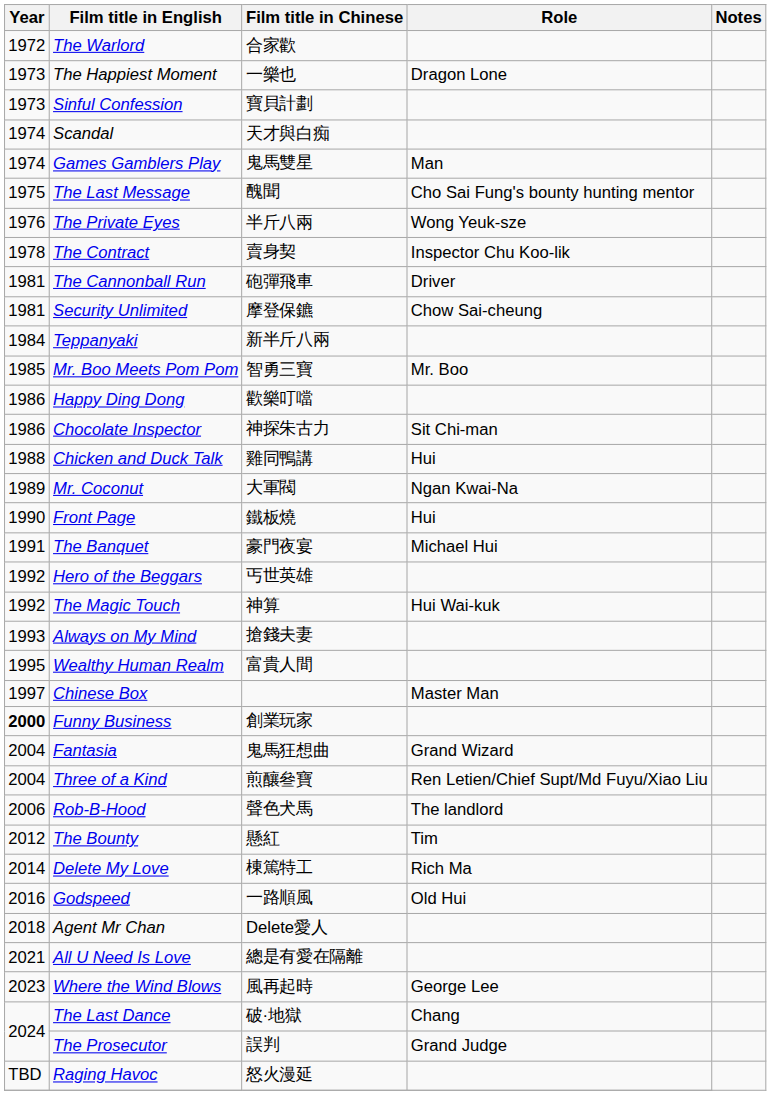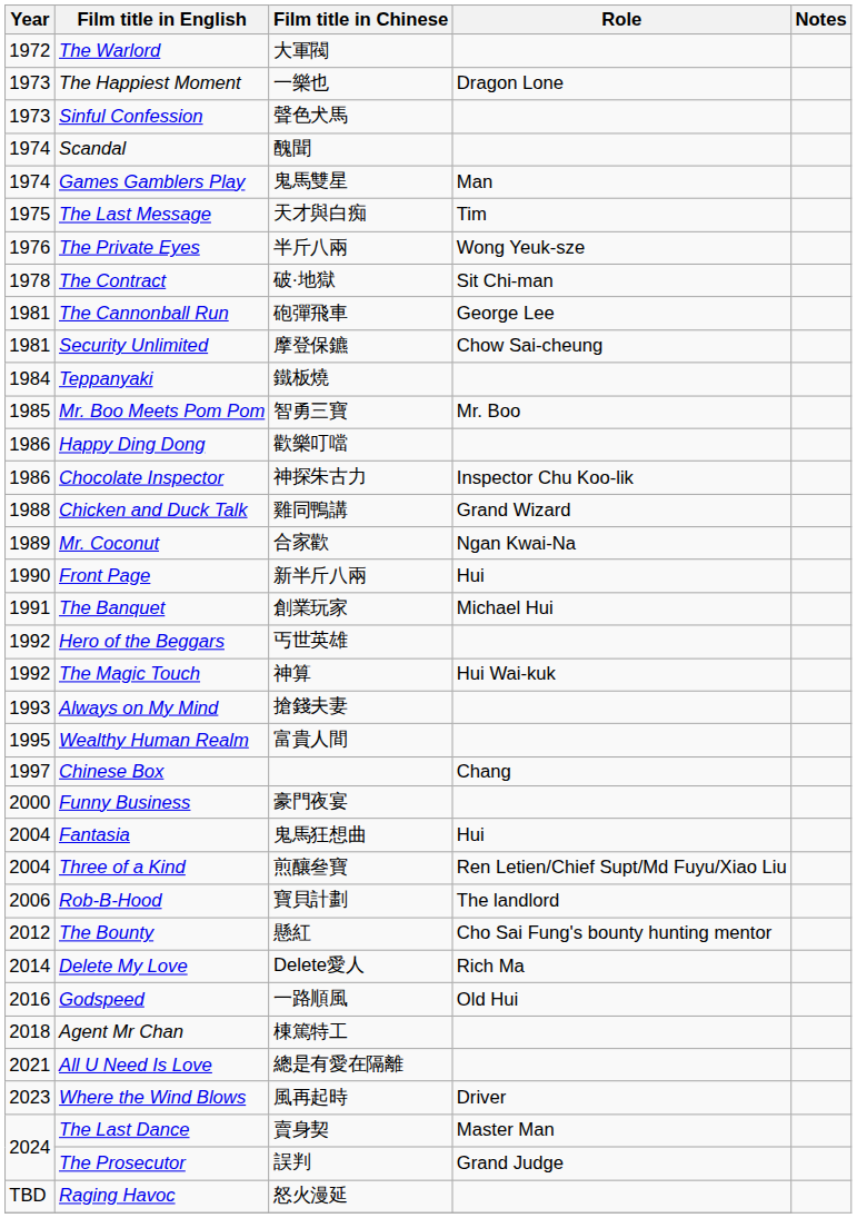The Warlord | Film title in Chinese: 合家歡 -> 大軍閥
Sinful Confession | Film title in Chinese: 寶貝計劃 -> 聲色犬馬
Scandal | Film title in Chinese: 天才與白痴 -> 醜聞
The Last Message | Film title in Chinese: 醜聞 -> 天才與白痴
The Last Message | Role: Cho Sai Fung's bounty hunting mentor -> Tim
The Contract | Film title in Chinese: 賣身契 -> 破·地獄
The Contract | Role: Inspector Chu Koo-lik -> Sit Chi-man
The Cannonball Run | Role: Driver -> George Lee
Teppanyaki | Film title in Chinese: 新半斤八兩 -> 鐵板燒
Chocolate Inspector | Role: Sit Chi-man -> Inspector Chu Koo-lik
Chicken and Duck Talk | Role: Hui -> Grand Wizard
Mr. Coconut | Film title in Chinese: 大軍閥 -> 合家歡
Front Page | Film title in Chinese: 鐵板燒 -> 新半斤八兩
The Banquet | Film title in Chinese: 豪門夜宴 -> 創業玩家
Chinese Box | Role: Master Man -> Chang
Funny Business | Year: bold -> normal
Funny Business | Film title in Chinese: 創業玩家 -> 豪門夜宴
Fantasia | Role: Grand Wizard -> Hui
Rob-B-Hood | Film title in Chinese: 聲色犬馬 -> 寶貝計劃
The Bounty | Role: Tim -> Cho Sai Fung's bounty hunting mentor
Delete My Love | Film title in Chinese: 棟篤特工 -> Delete愛人
Agent Mr Chan | Film title in Chinese: Delete愛人 -> 棟篤特工
Where the Wind Blows | Role: George Lee -> Driver
The Last Dance | Film title in Chinese: 破·地獄 -> 賣身契
The Last Dance | Role: Chang -> Master Man
